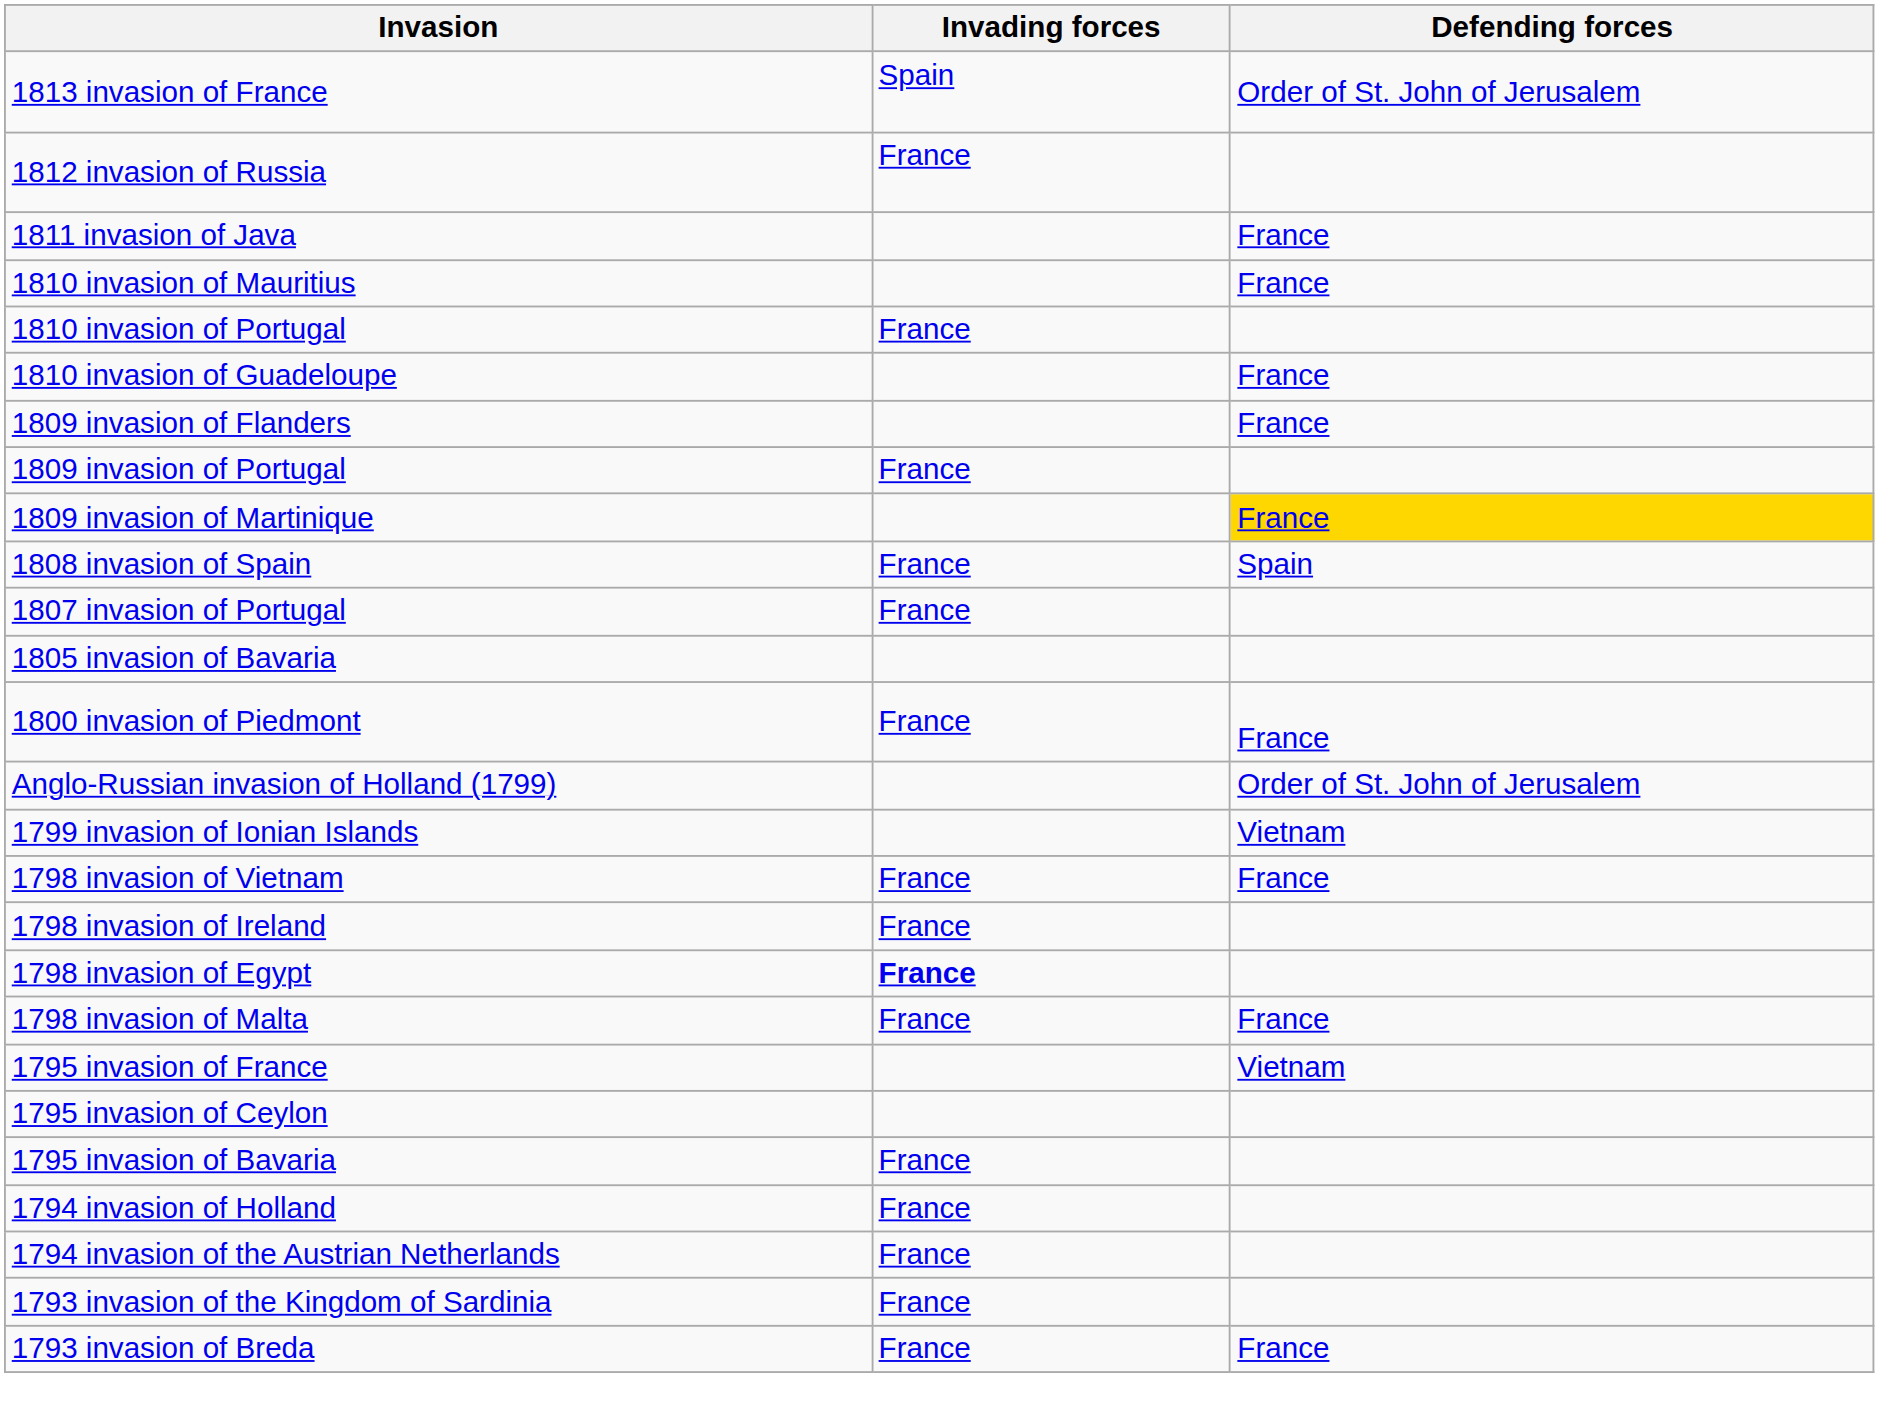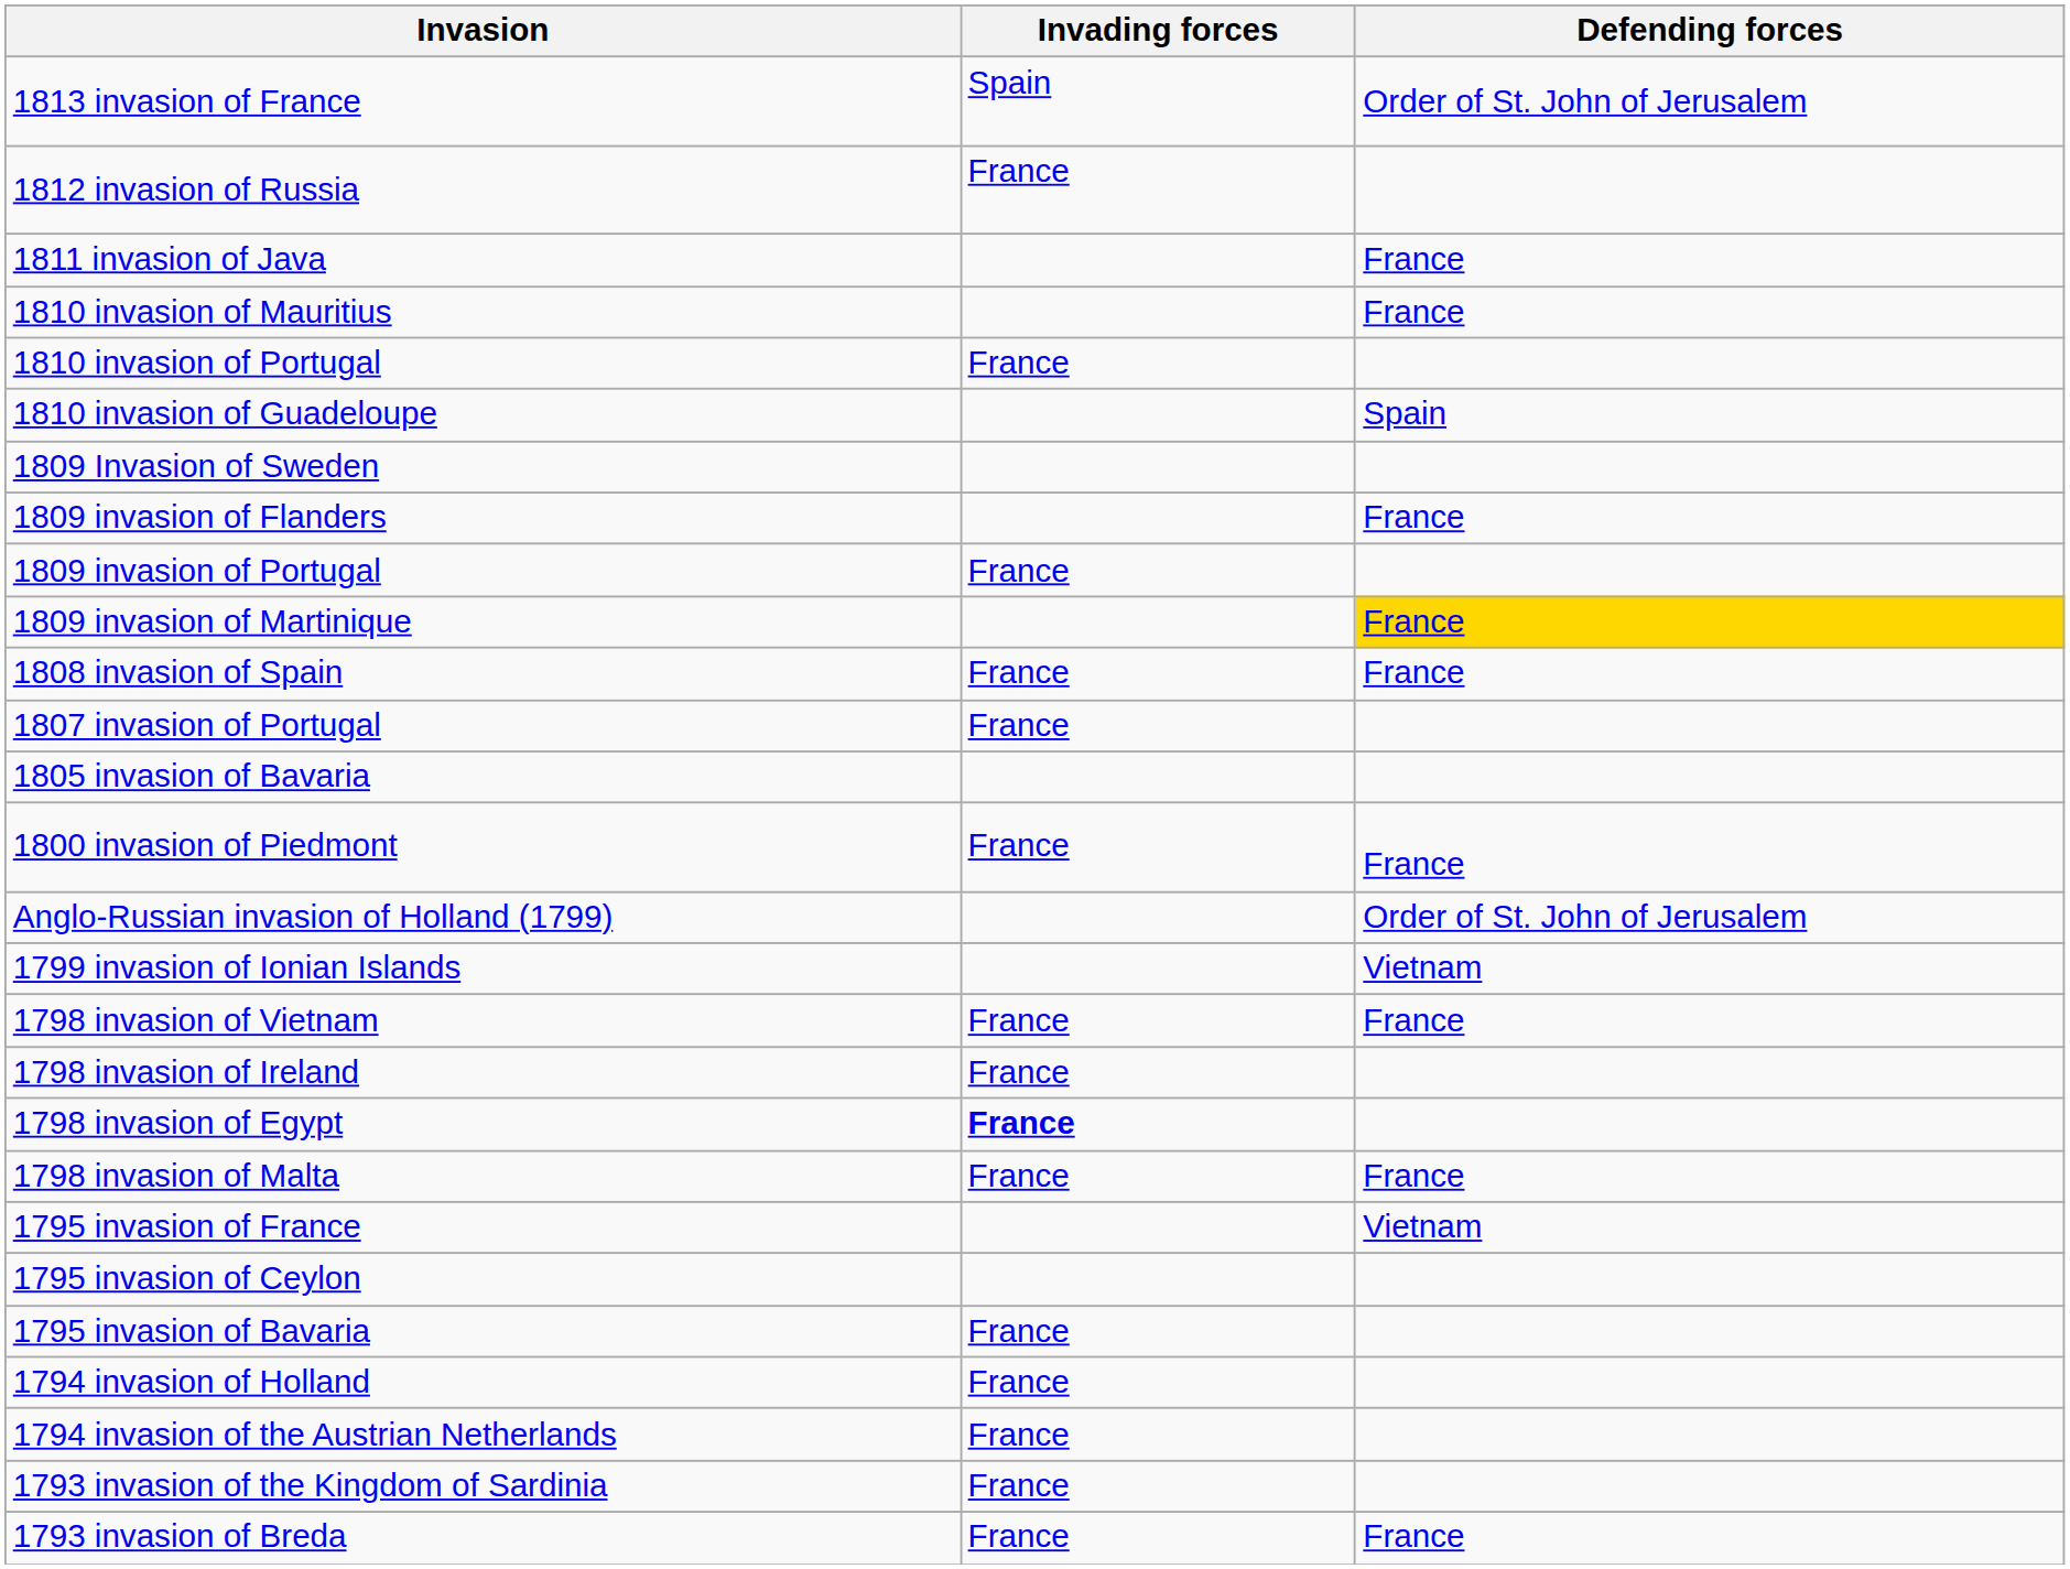1810 invasion of Guadeloupe | Defending forces: France -> Spain
+ row: 1809 Invasion of Sweden
1808 invasion of Spain | Defending forces: Spain -> France
